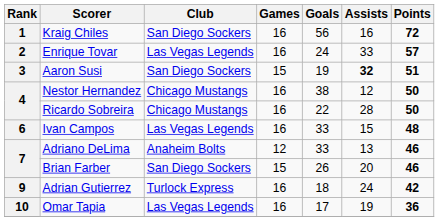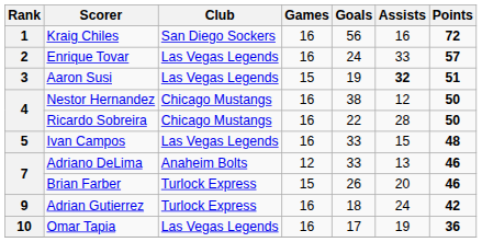Aaron Susi | Club: San Diego Sockers -> Las Vegas Legends
Ivan Campos | Rank: 6 -> 5
Brian Farber | Club: San Diego Sockers -> Turlock Express
